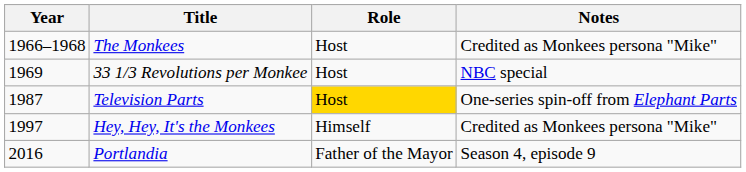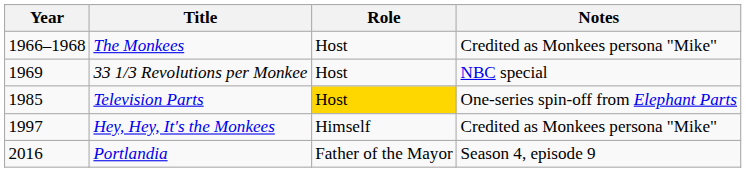Television Parts | Year: 1987 -> 1985
